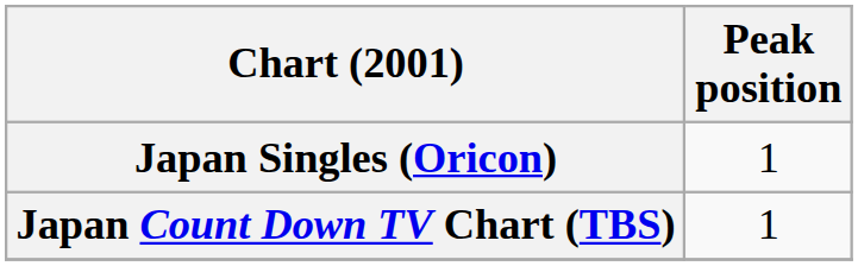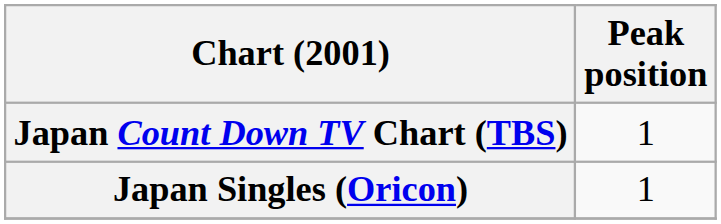rows swapped: Japan Singles (Oricon) <-> Japan Count Down TV Chart (TBS)
